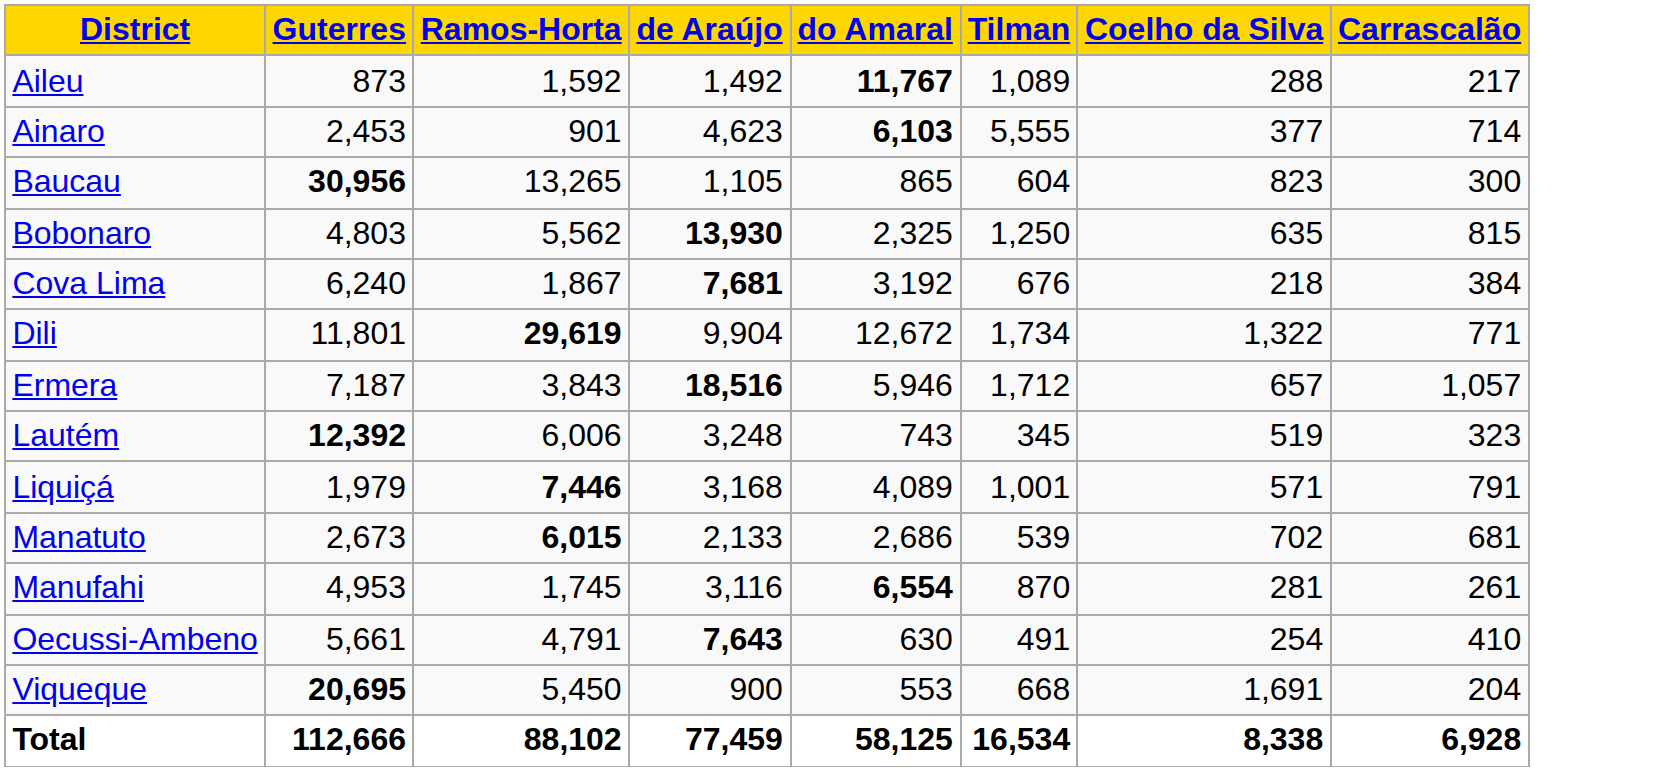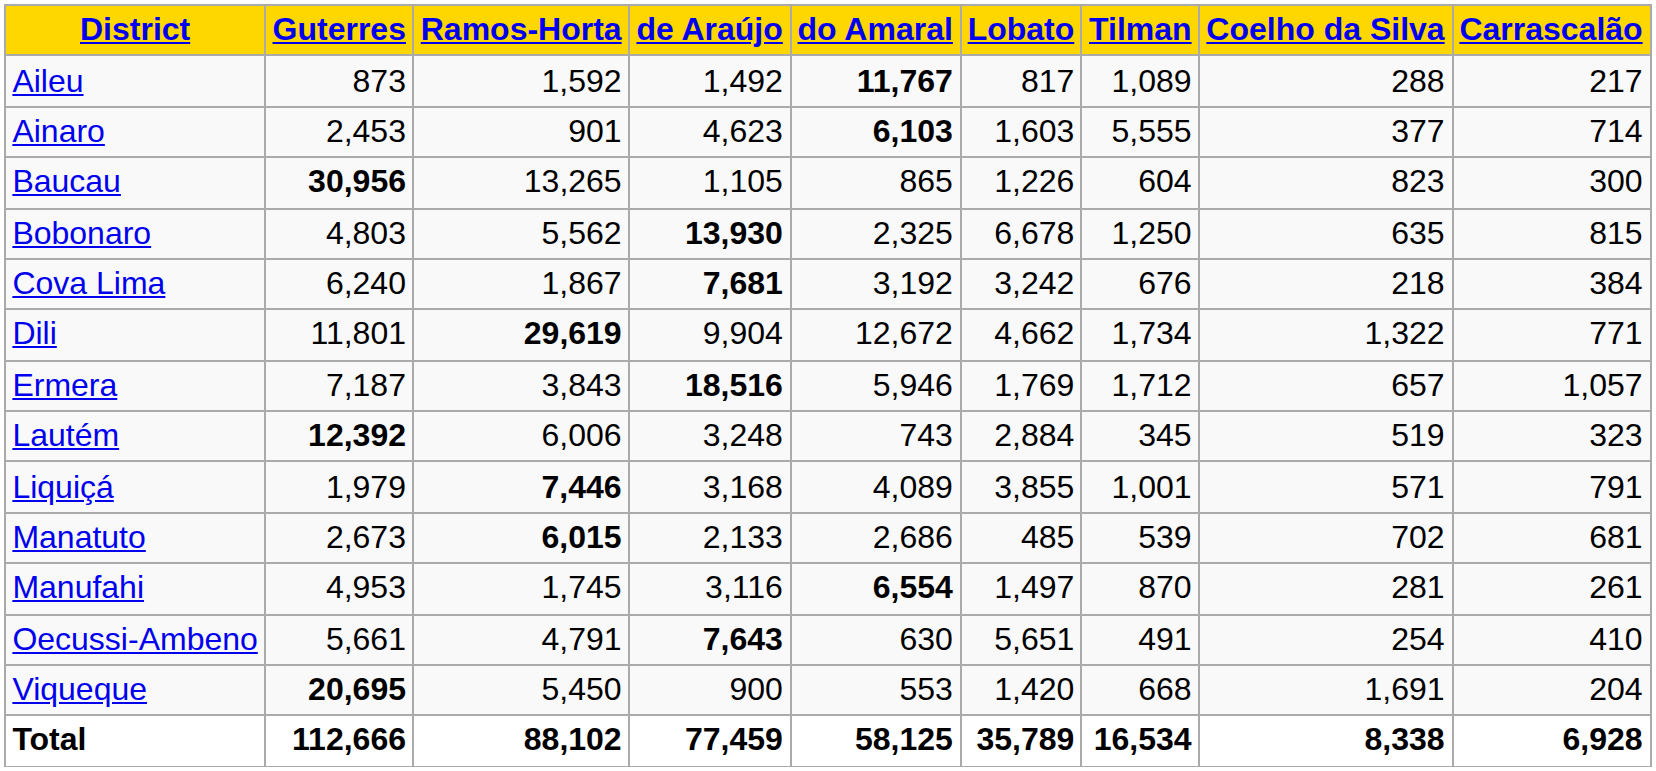+ column: Lobato | 817 | 1,603 | 1,226 | 6,678 | 3,242 | 4,662 | 1,769 | 2,884 | 3,855 | 485 | 1,497 | 5,651 | 1,420 | 35,789
